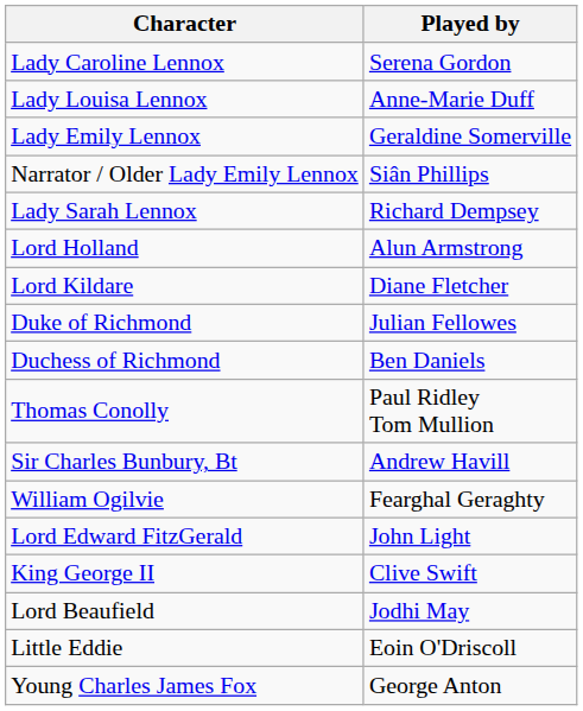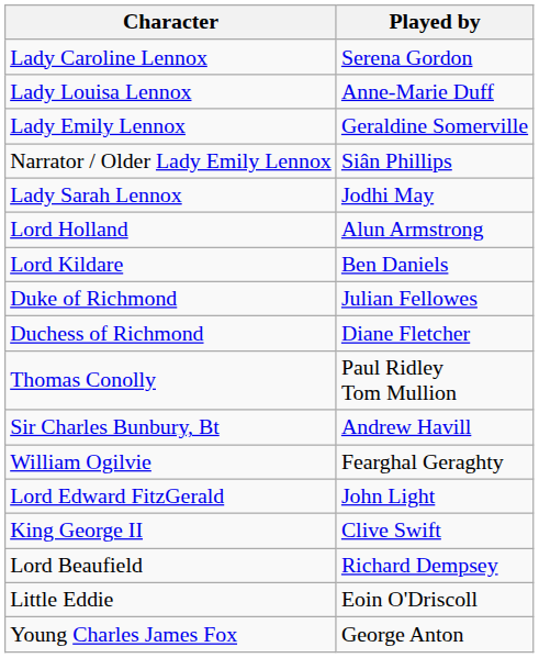Lady Sarah Lennox | Played by: Richard Dempsey -> Jodhi May
Lord Kildare | Played by: Diane Fletcher -> Ben Daniels
Duchess of Richmond | Played by: Ben Daniels -> Diane Fletcher
Lord Beaufield | Played by: Jodhi May -> Richard Dempsey
